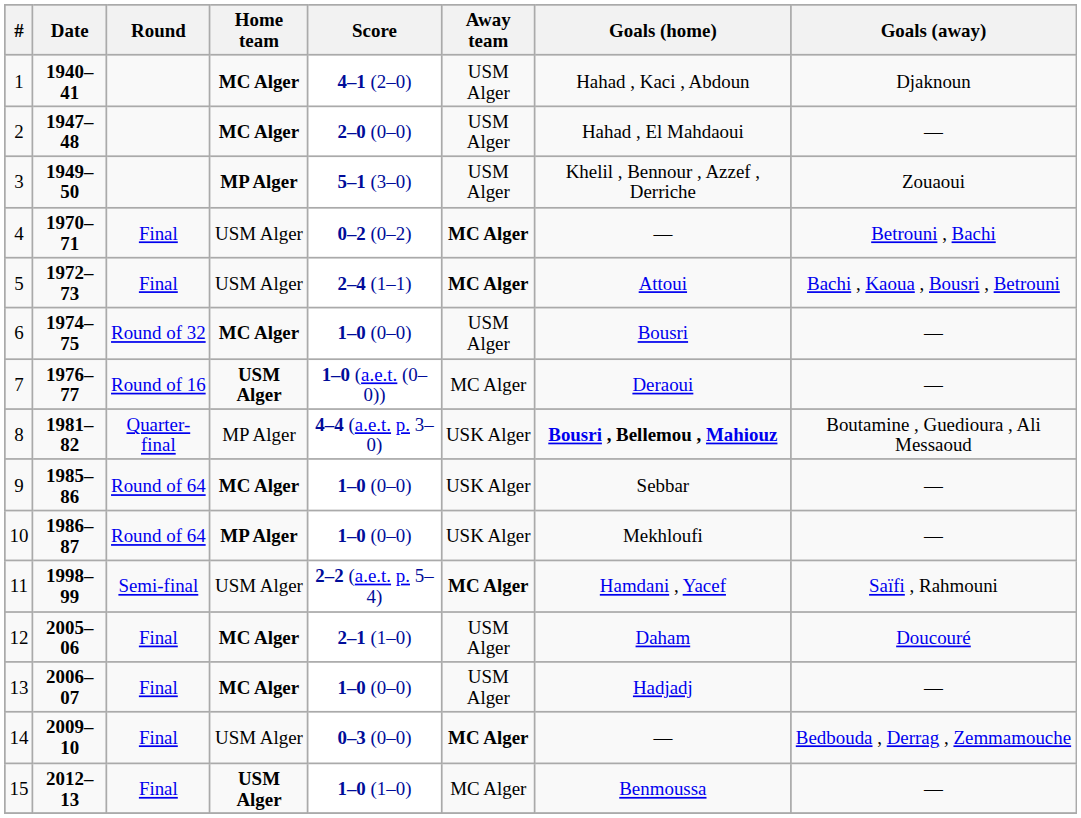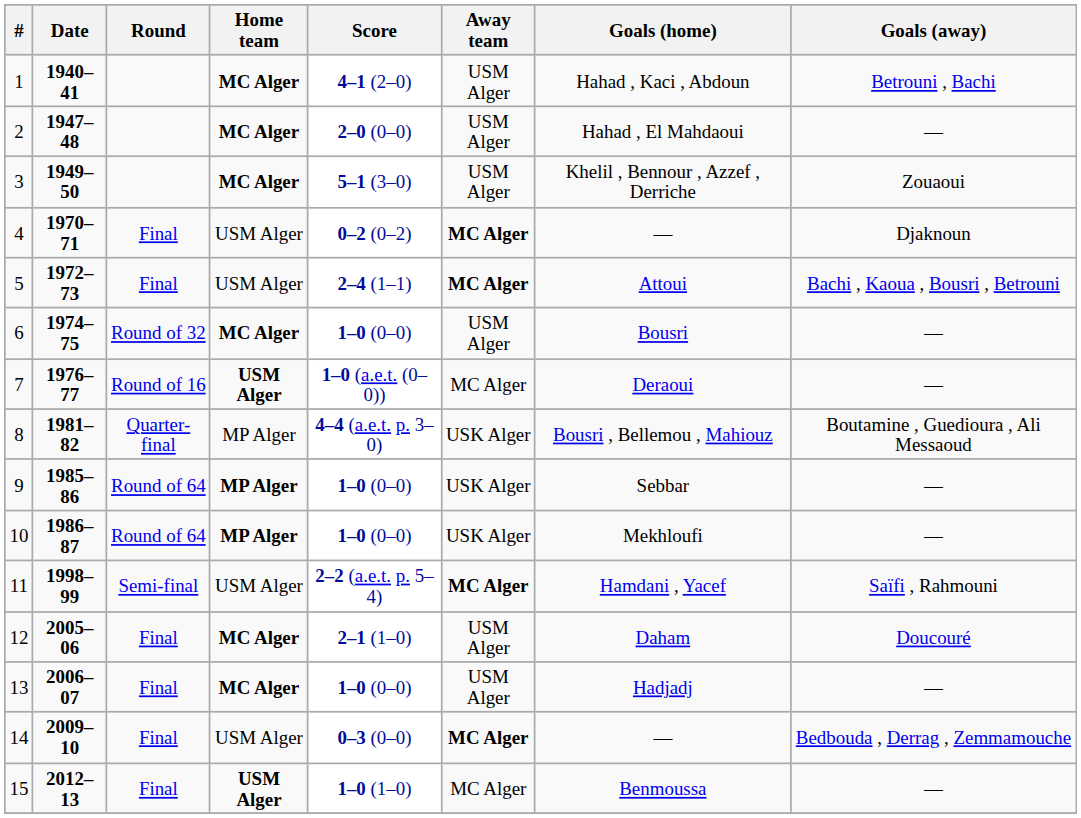1 | Goals (away): Djaknoun -> Betrouni , Bachi
3 | Home team: MP Alger -> MC Alger
4 | Goals (away): Betrouni , Bachi -> Djaknoun
8 | Goals (home): bold -> normal
9 | Home team: MC Alger -> MP Alger
